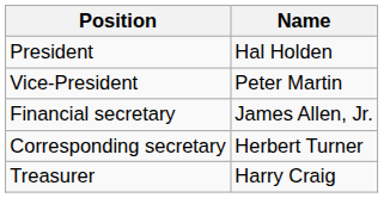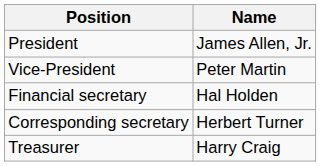President | Name: Hal Holden -> James Allen, Jr.
Financial secretary | Name: James Allen, Jr. -> Hal Holden
